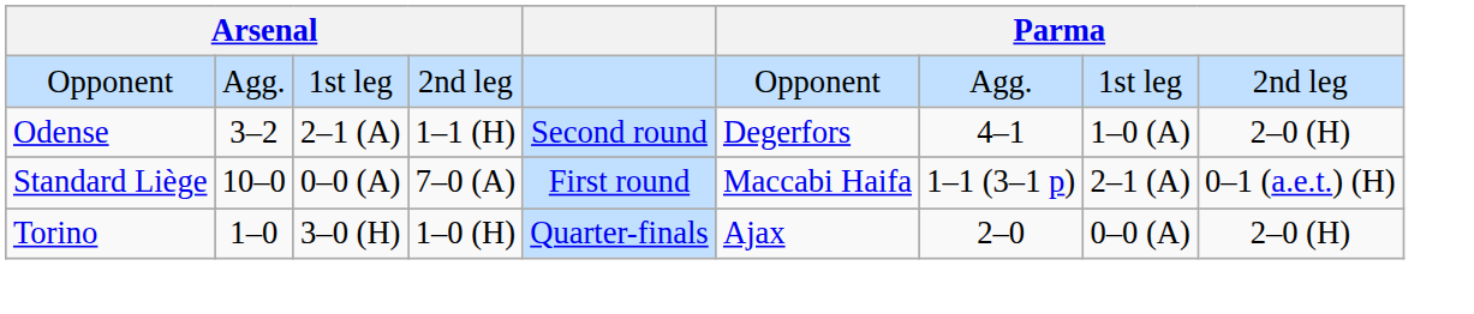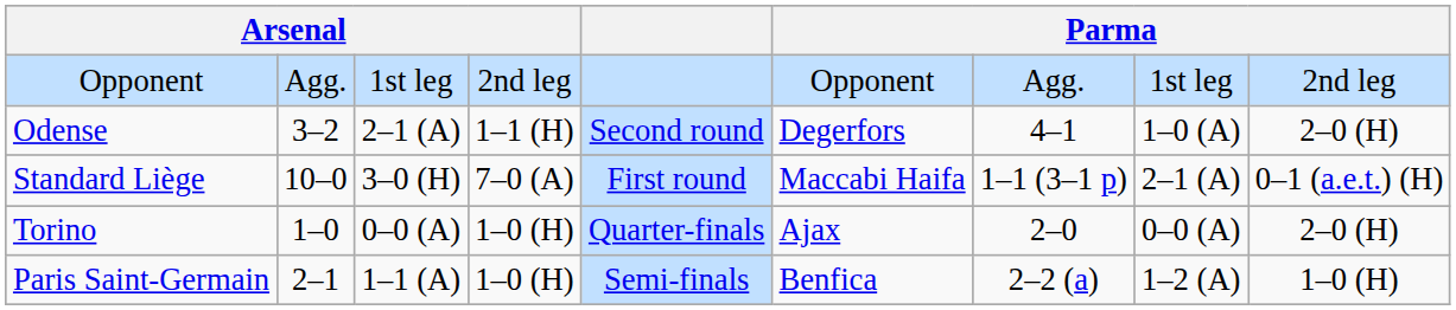Standard Liège | column 3: 0–0 (A) -> 3–0 (H)
Torino | column 3: 3–0 (H) -> 0–0 (A)
+ row: Paris Saint-Germain | 2–1 | 1–1 (A) | 1–0 (H) | Semi-finals | Benfica | 2–2 (a) | 1–2 (A) | 1–0 (H)
